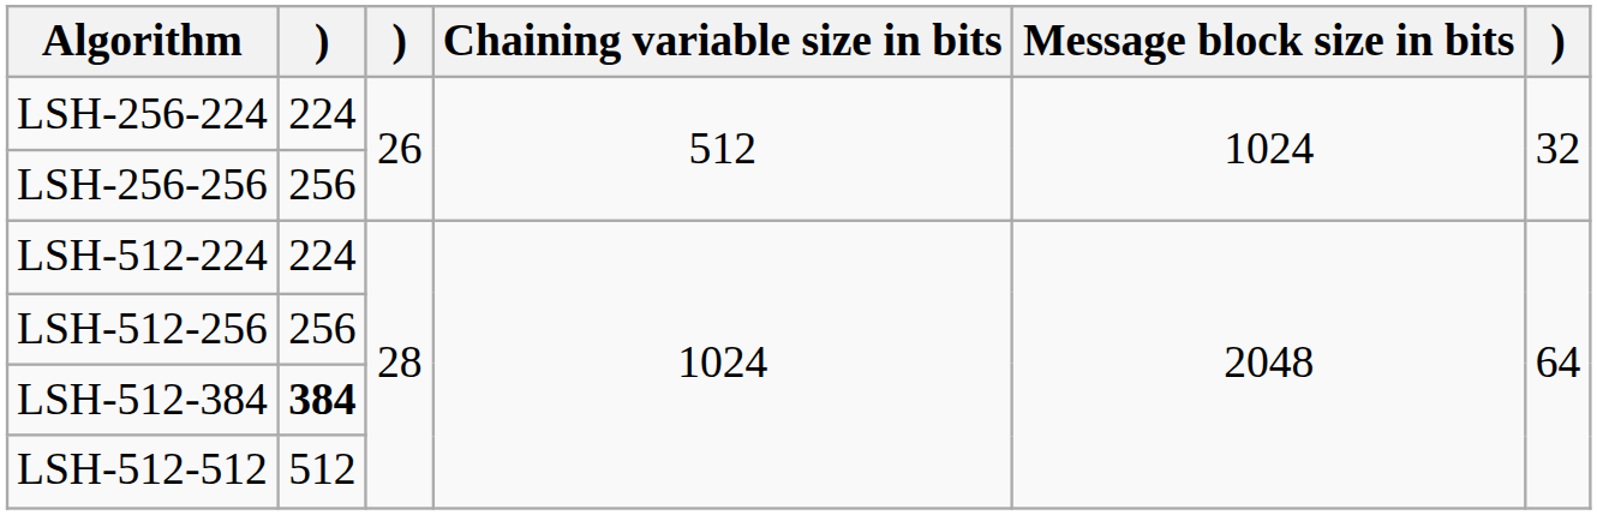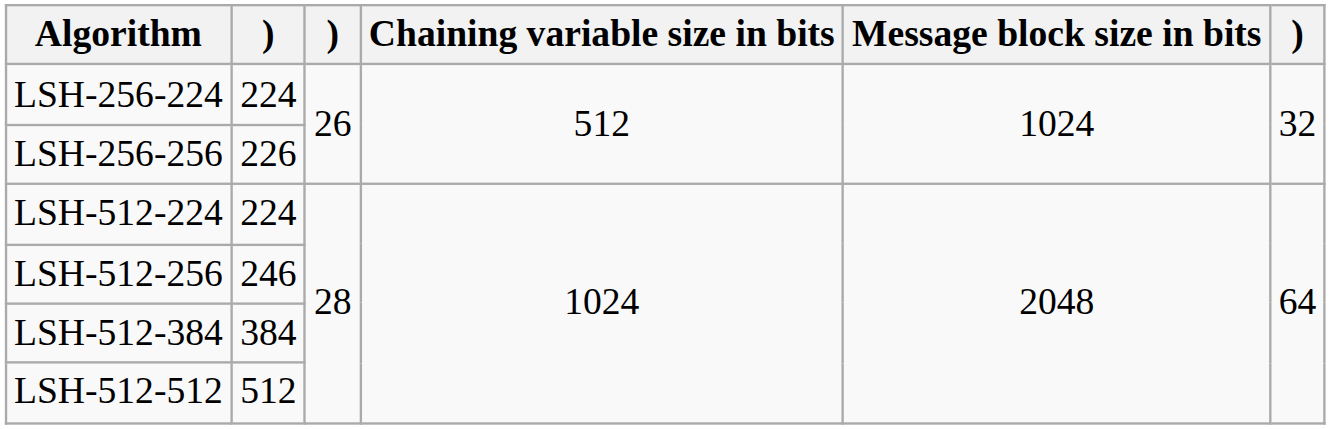LSH-256-256 | column 2: 256 -> 226
LSH-512-256 | column 2: 256 -> 246
LSH-512-384 | column 2: bold -> normal
